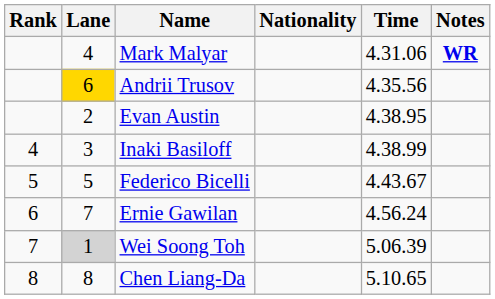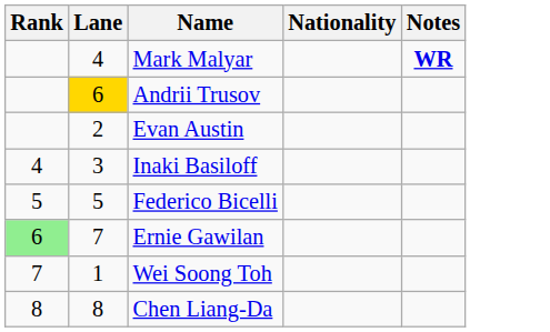- column: Time | 4.31.06 | 4.35.56 | 4.38.95 | 4.38.99 | 4.43.67 | 4.56.24 | 5.06.39 | 5.10.65
Ernie Gawilan | Rank: no background -> lightgreen background
Wei Soong Toh | Lane: lightgrey background -> no background
